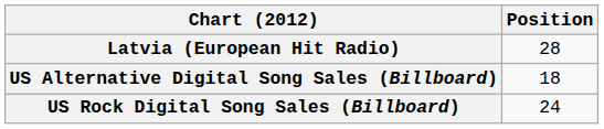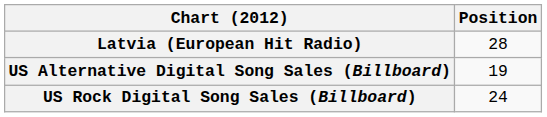US Alternative Digital Song Sales (Billboard) | Position: 18 -> 19
